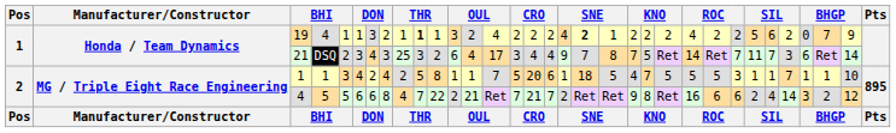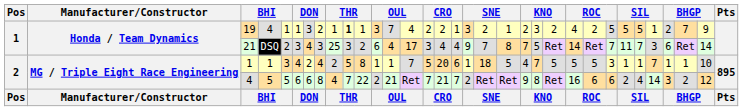19 | column 13: 2 -> 7
19 | column 17: 2 -> 1
19 | column 18: 4 -> 3
19 | column 19: bold -> normal
19 | column 22: 2 -> 3
19 | column 26: 2 -> 5
19 | column 28: 6 -> 5
19 | column 29: 2 -> 1
19 | column 30: 0 -> 2
